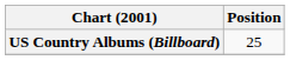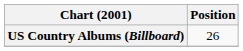US Country Albums (Billboard) | Position: 25 -> 26
